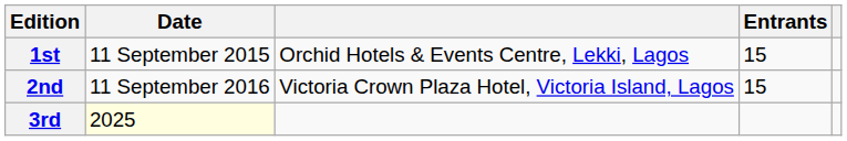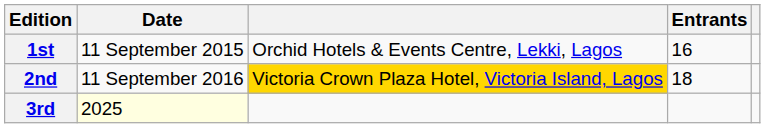1st | Entrants: 15 -> 16
2nd | column 3: no background -> gold background
2nd | Entrants: 15 -> 18
